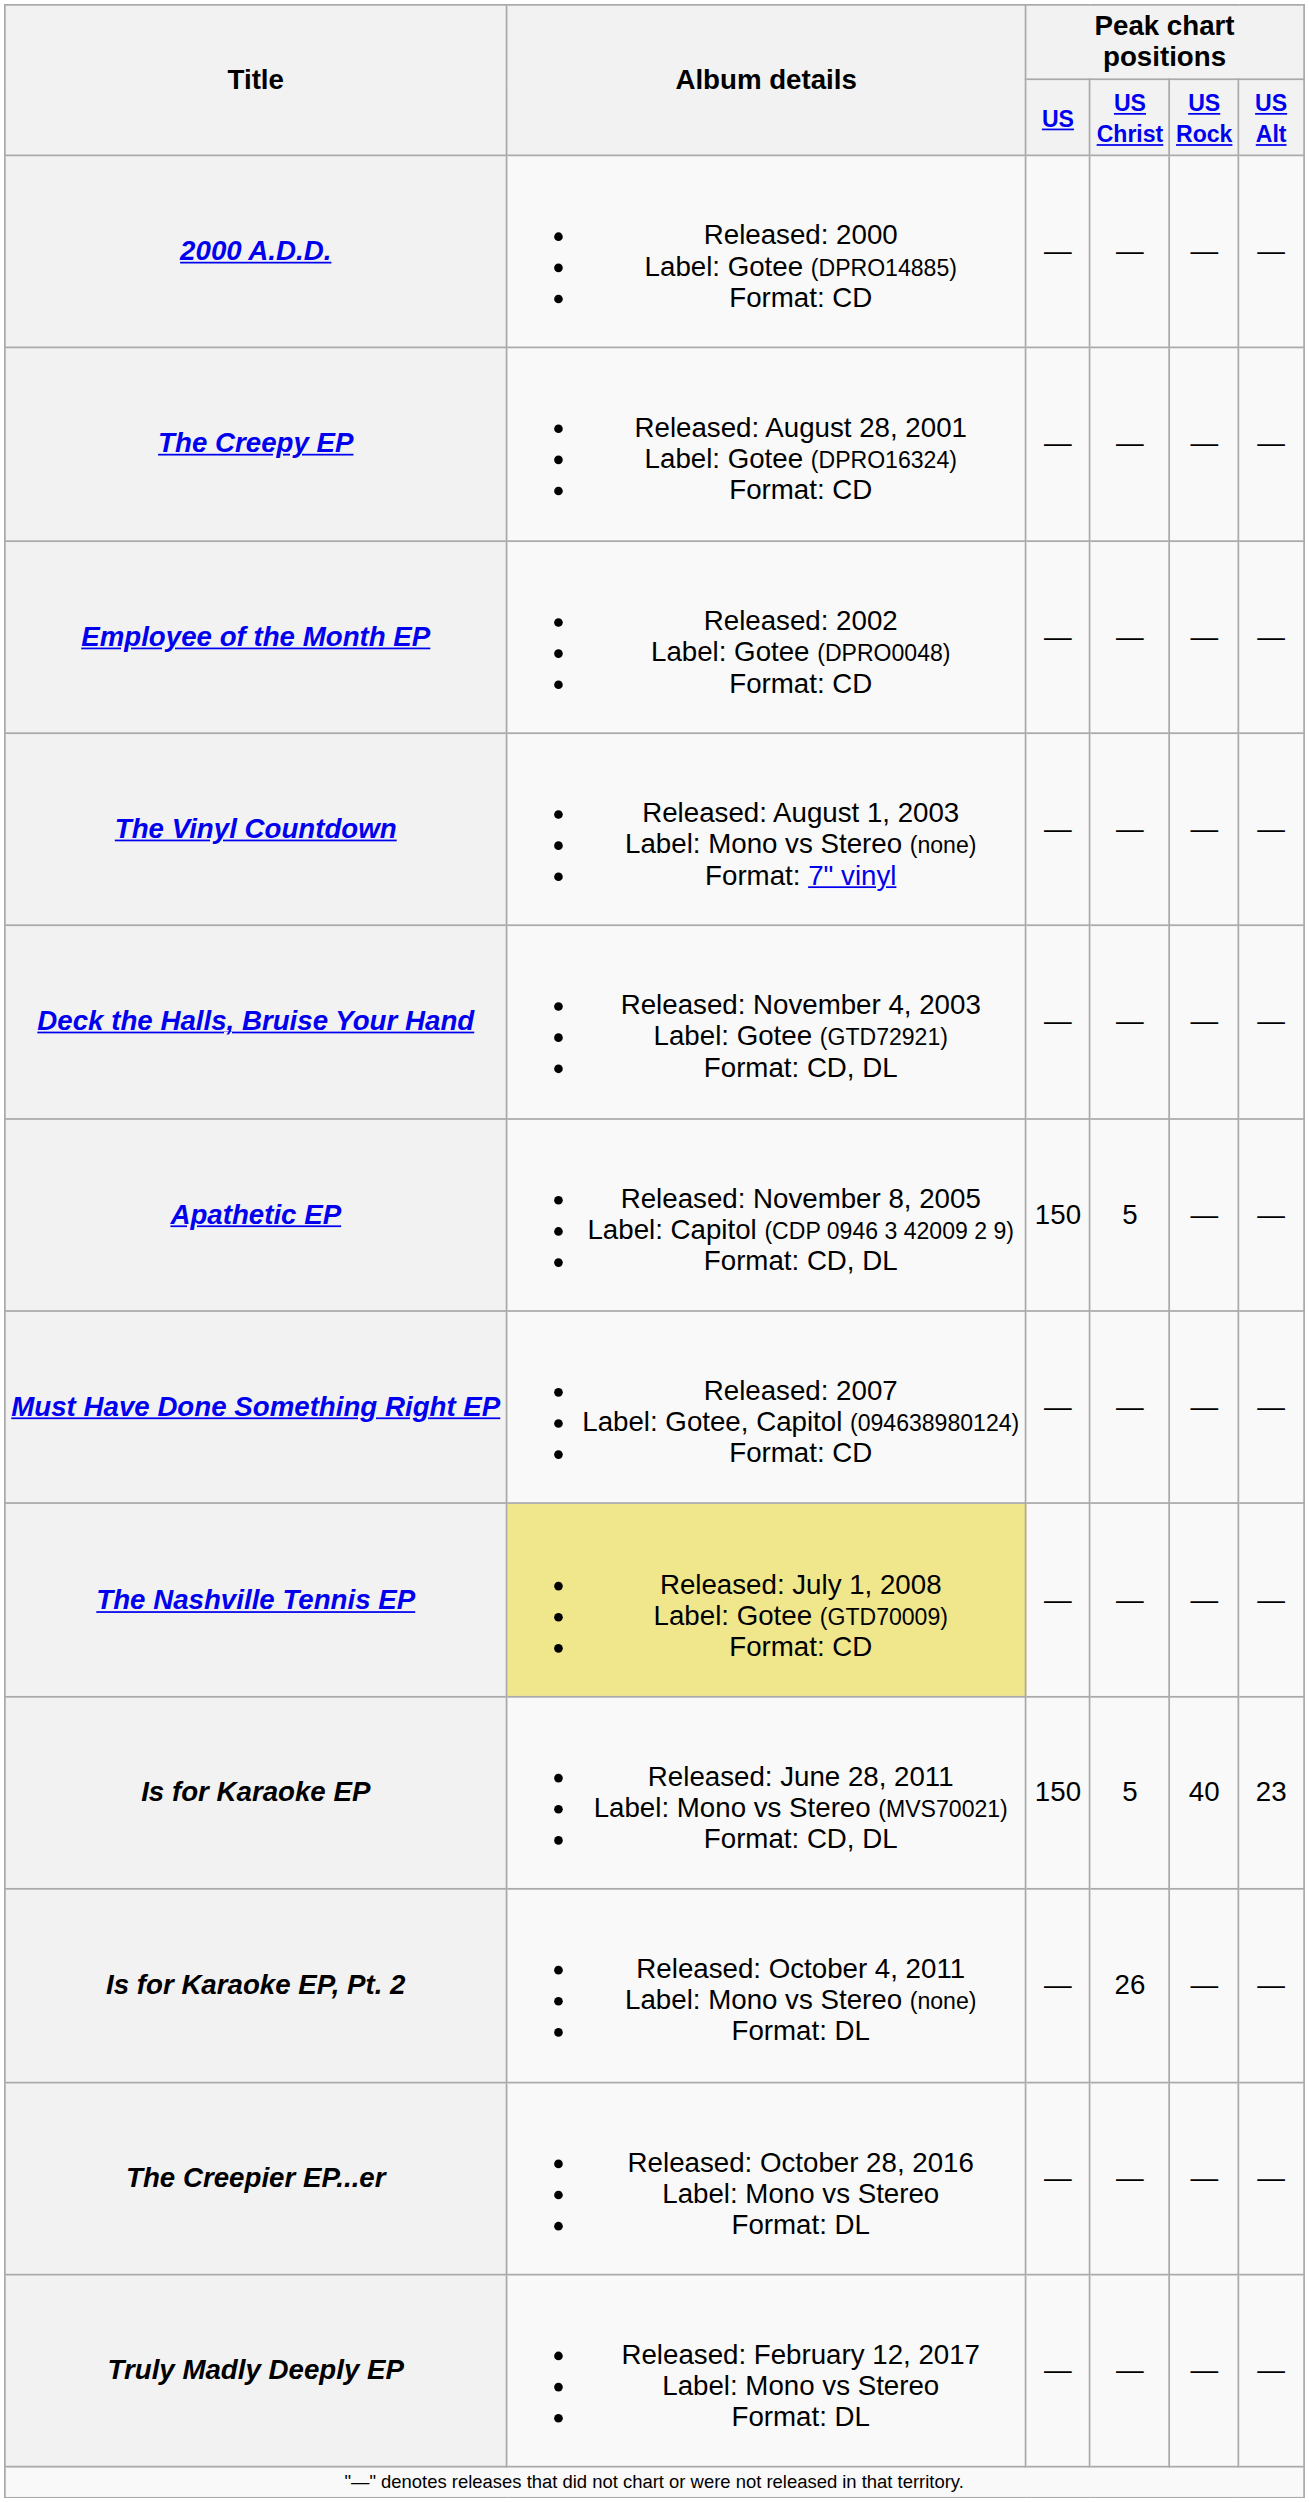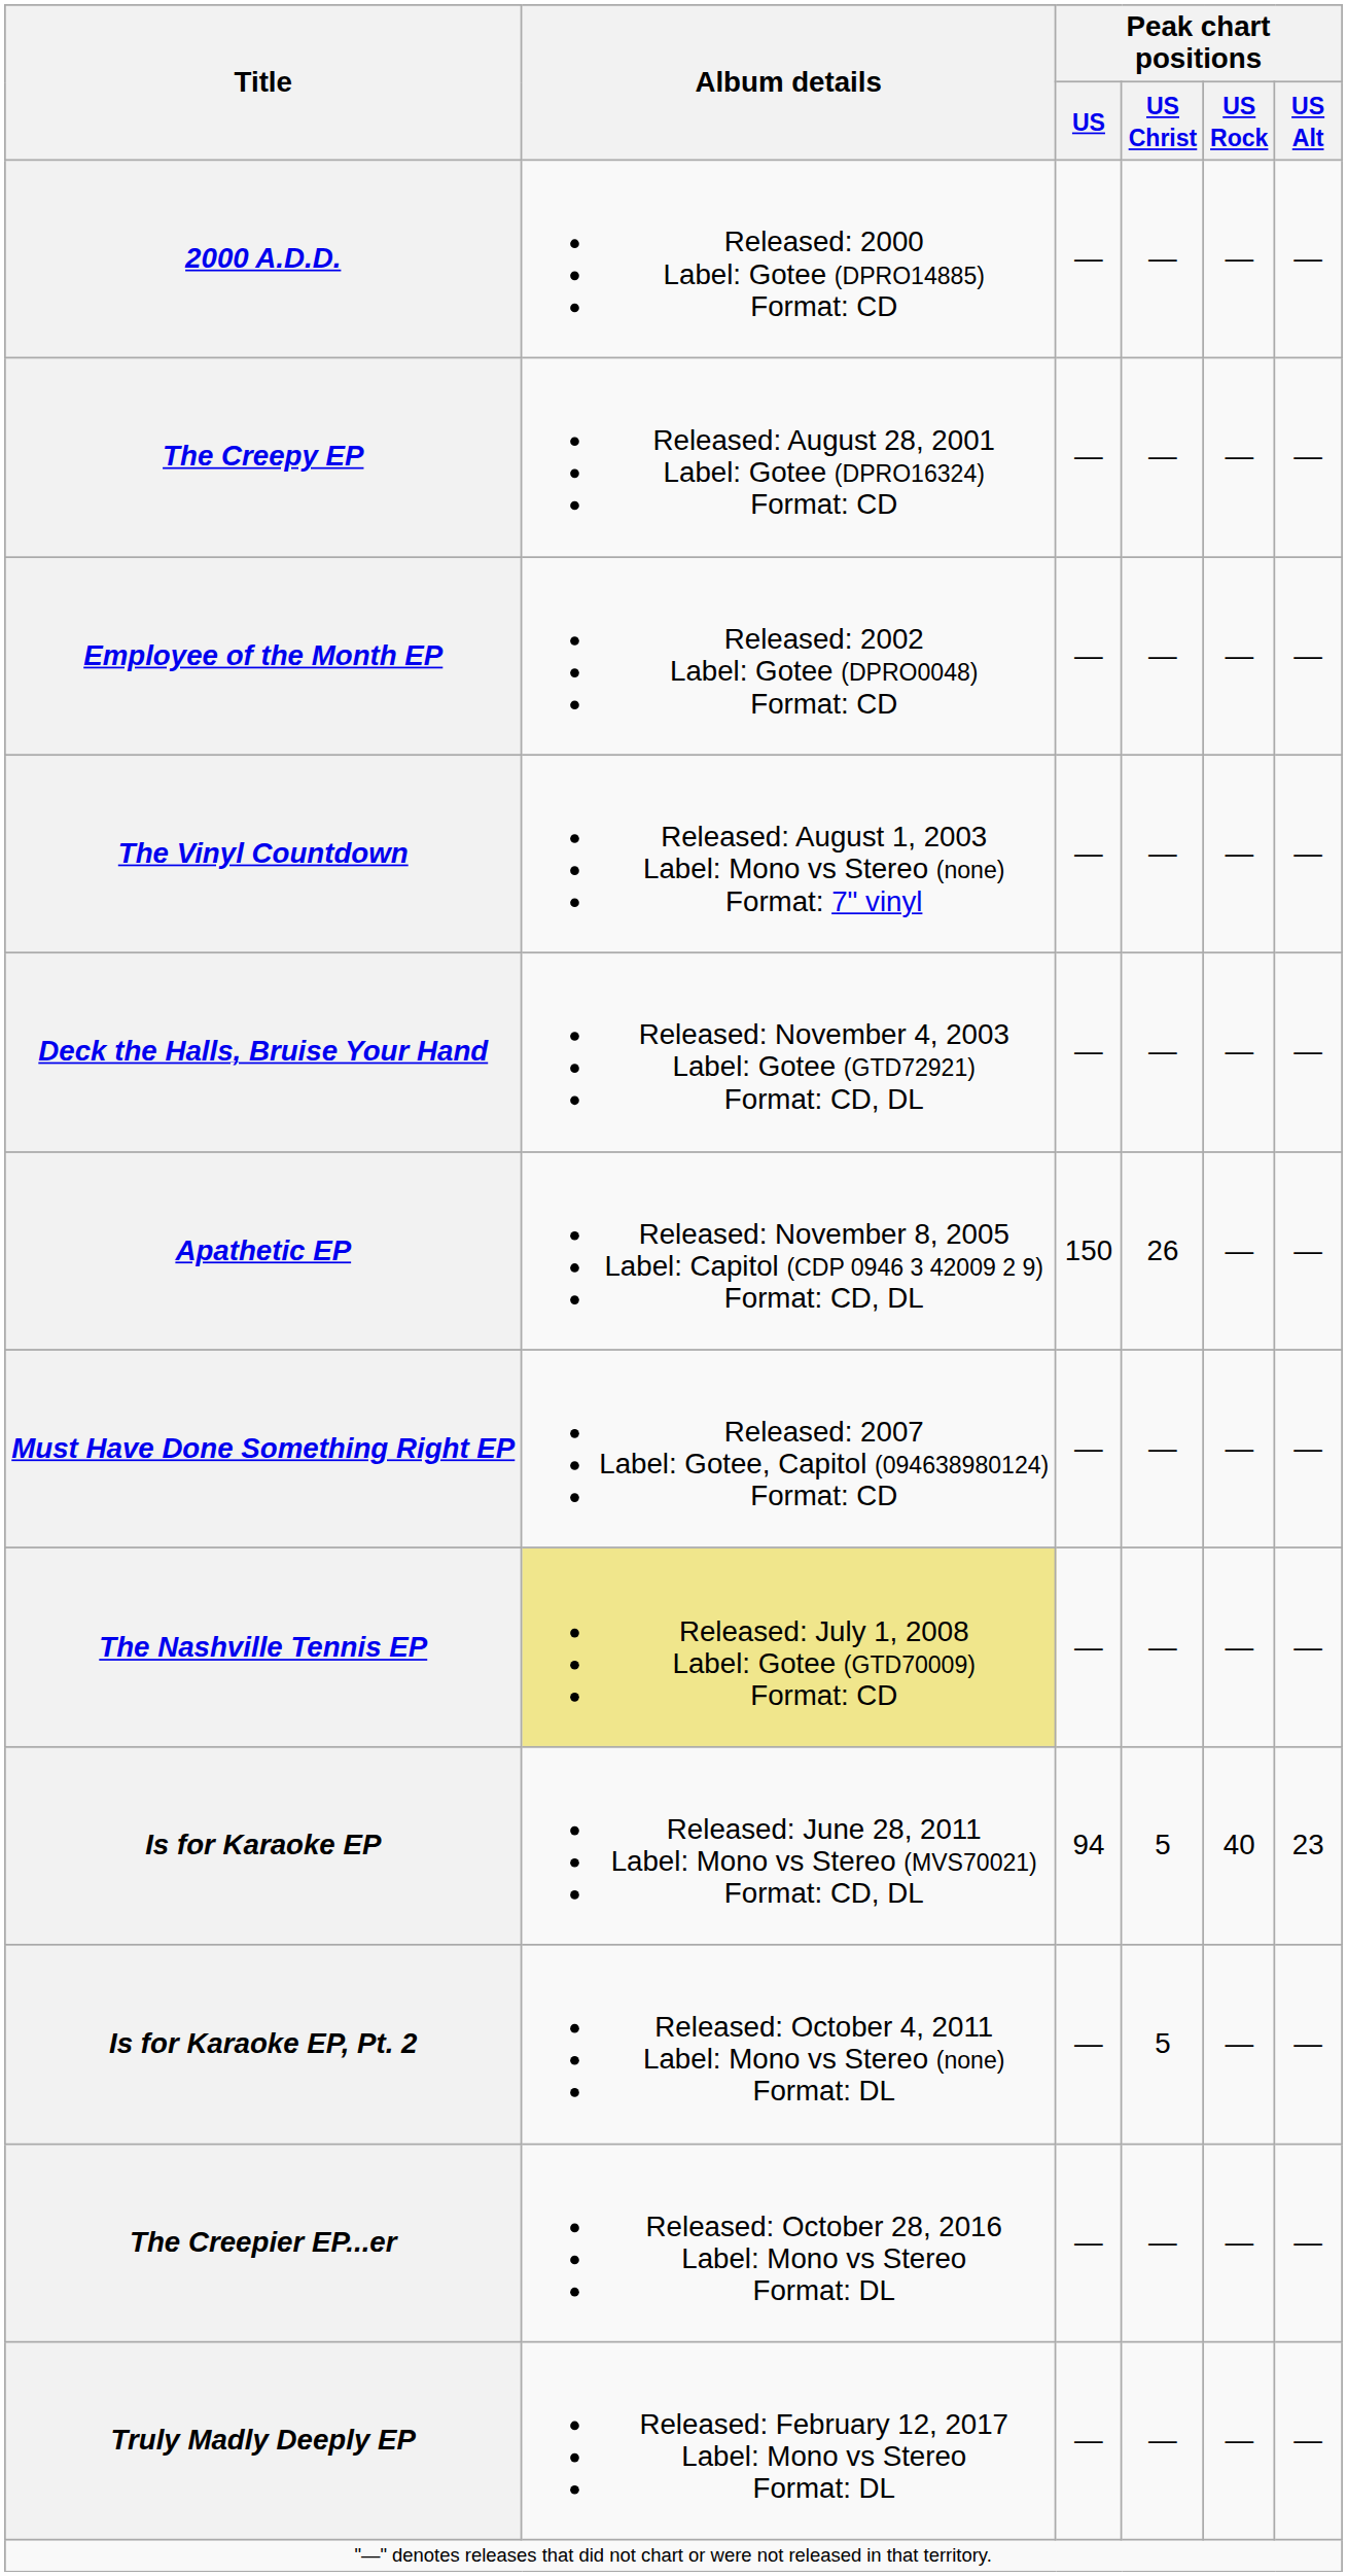Apathetic EP | Peak chart positions / US Christ: 5 -> 26
Is for Karaoke EP | Peak chart positions / US: 150 -> 94
Is for Karaoke EP, Pt. 2 | Peak chart positions / US Christ: 26 -> 5
